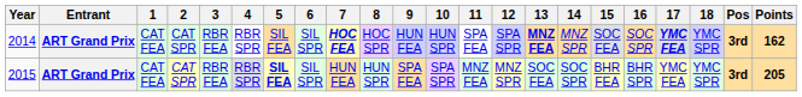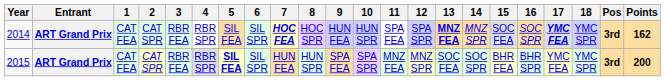2015 | Points: 205 -> 200
